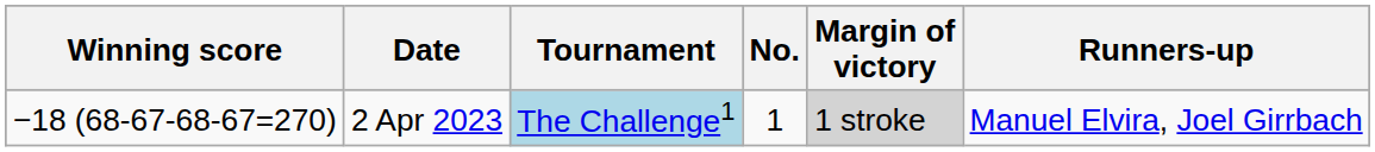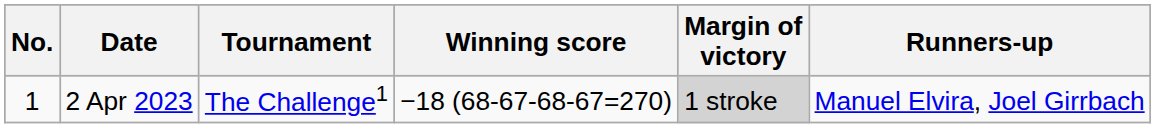columns swapped: No. <-> Winning score
2 Apr 2023 | Tournament: lightblue background -> no background
